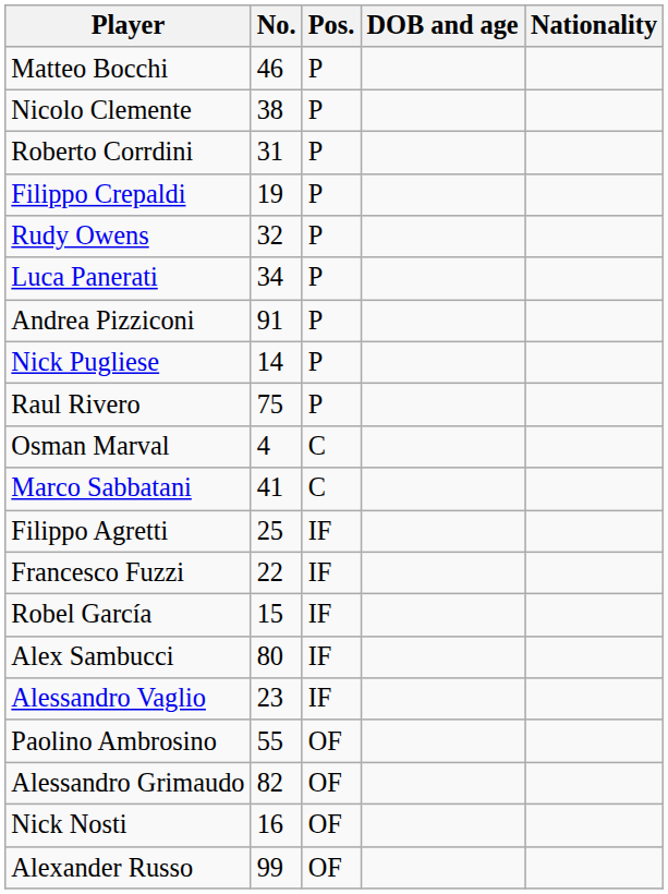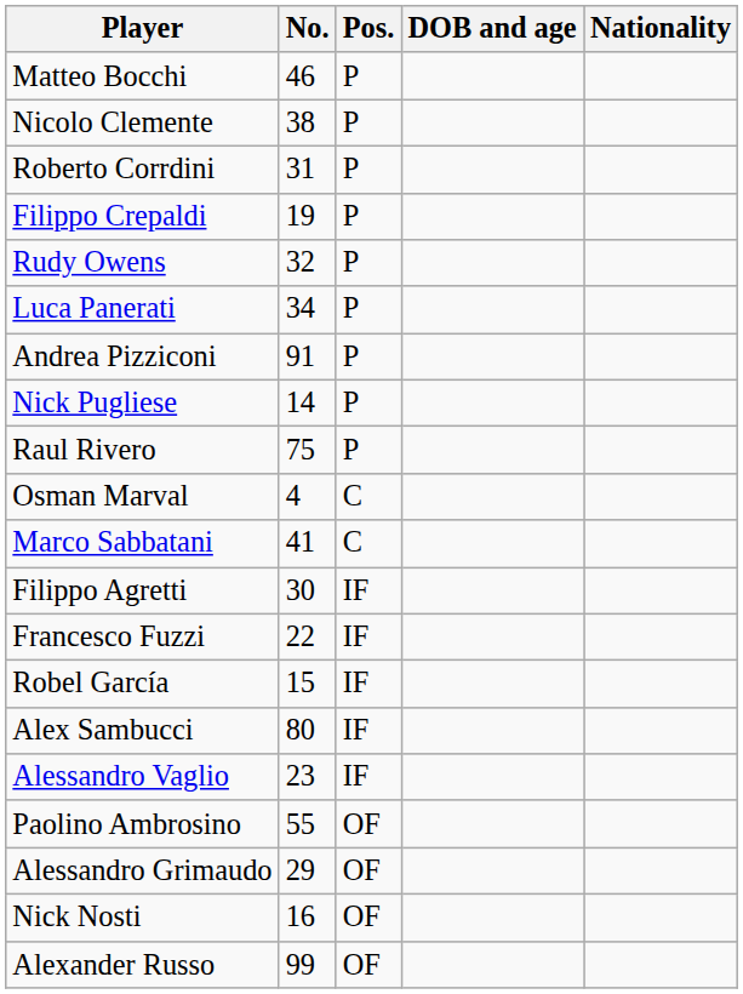Filippo Agretti | No.: 25 -> 30
Alessandro Grimaudo | No.: 82 -> 29
